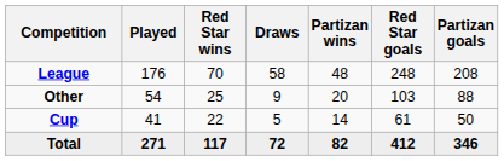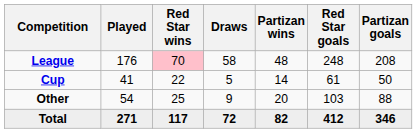League | Red Star wins: no background -> pink background
rows swapped: Cup <-> Other
